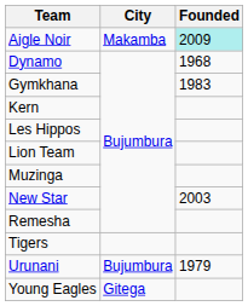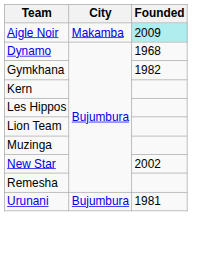Gymkhana | Founded: 1983 -> 1982
New Star | Founded: 2003 -> 2002
- row: Tigers
Urunani | Founded: 1979 -> 1981
- row: Young Eagles | Gitega
